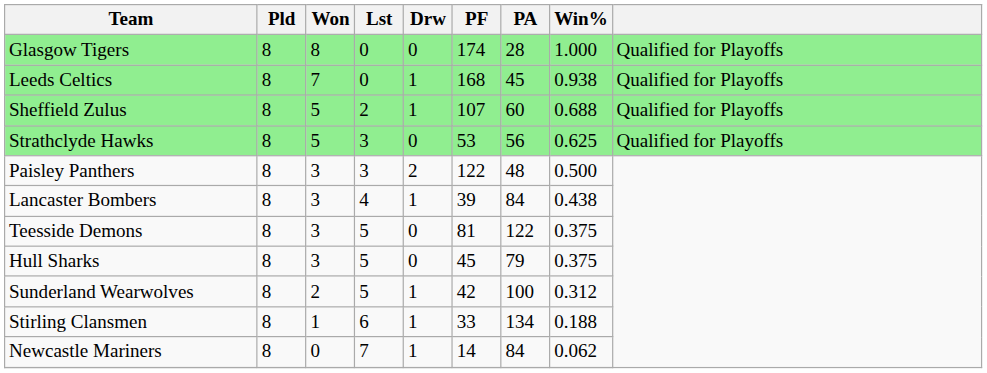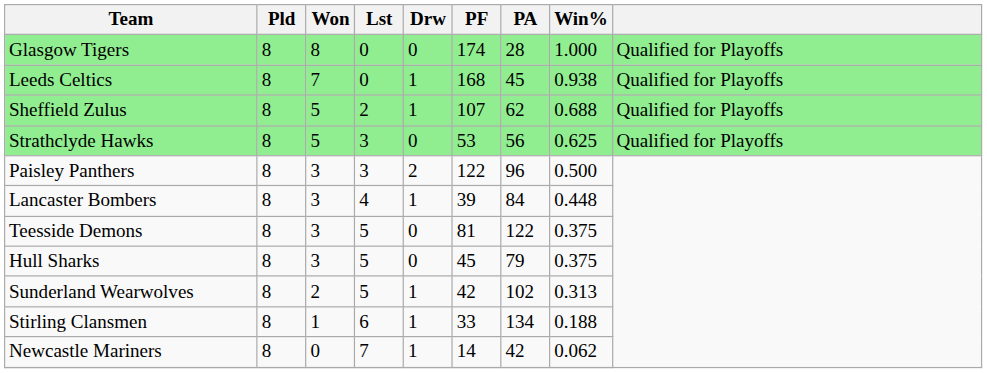Sheffield Zulus | PA: 60 -> 62
Paisley Panthers | PA: 48 -> 96
Lancaster Bombers | Win%: 0.438 -> 0.448
Sunderland Wearwolves | PA: 100 -> 102
Sunderland Wearwolves | Win%: 0.312 -> 0.313
Newcastle Mariners | PA: 84 -> 42
